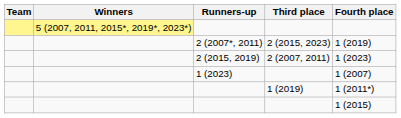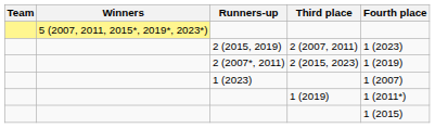rows swapped: 2 (2015, 2019) <-> 2 (2007*, 2011)
